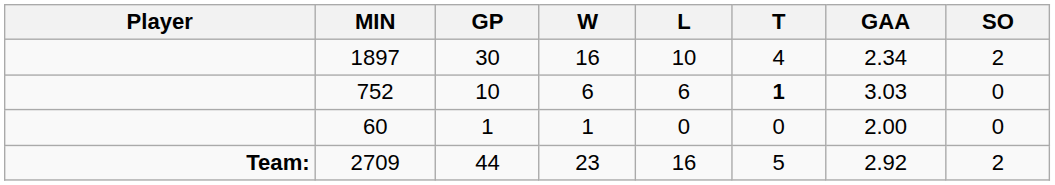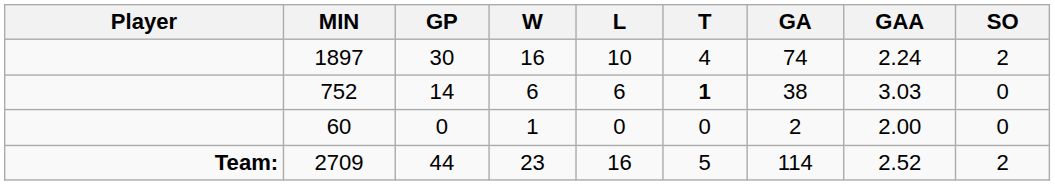+ column: GA | 74 | 38 | 2 | 114
1897 | GAA: 2.34 -> 2.24
752 | GP: 10 -> 14
60 | GP: 1 -> 0
2709 | GAA: 2.92 -> 2.52
